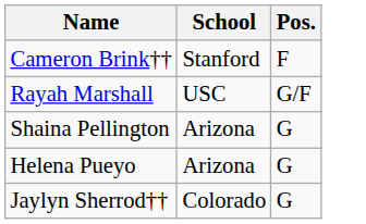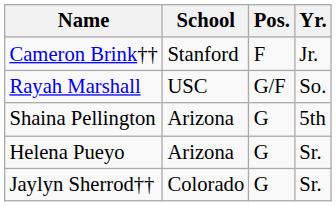+ column: Yr. | Jr. | So. | 5th | Sr. | Sr.
